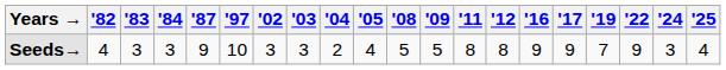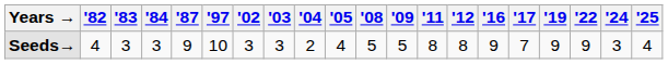Seeds→ | '17: 9 -> 7
Seeds→ | '19: 7 -> 9
